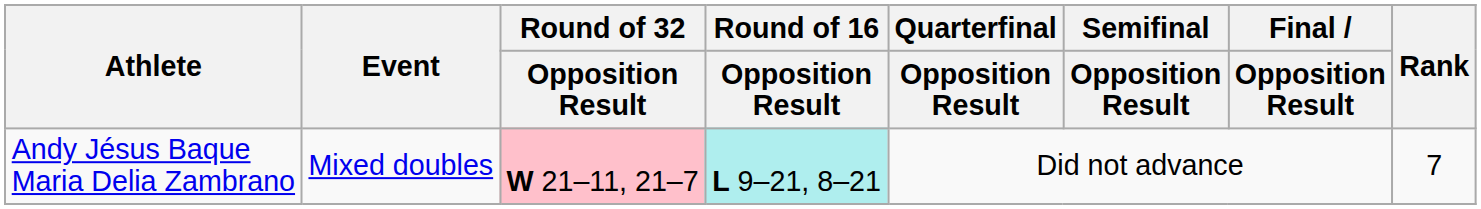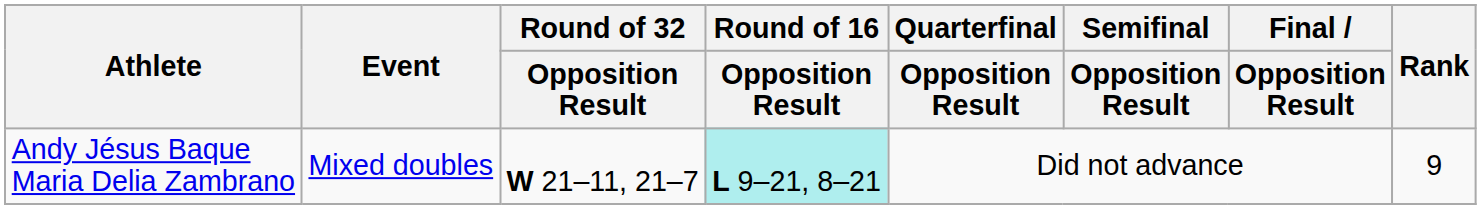Andy Jésus Baque Maria Delia Zambrano | Round of 32 / Opposition Result: pink background -> no background
Andy Jésus Baque Maria Delia Zambrano | Rank: 7 -> 9
